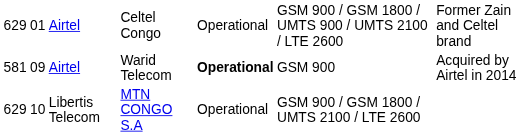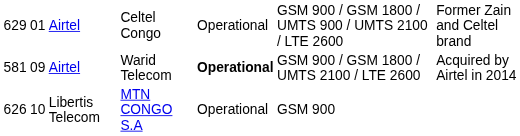Airtel / Warid Telecom | column 6: GSM 900 -> GSM 900 / GSM 1800 / UMTS 2100 / LTE 2600
Libertis Telecom | column 1: 629 -> 626
Libertis Telecom | column 6: GSM 900 / GSM 1800 / UMTS 2100 / LTE 2600 -> GSM 900
